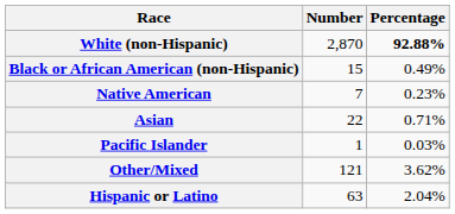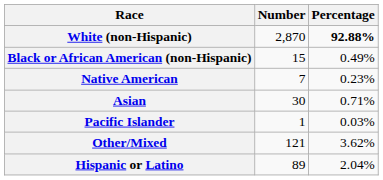Asian | Number: 22 -> 30
Hispanic or Latino | Number: 63 -> 89
